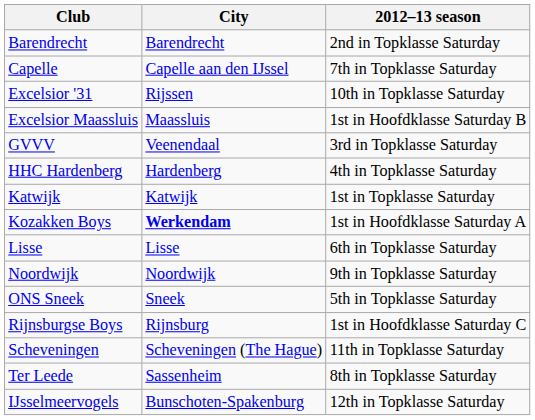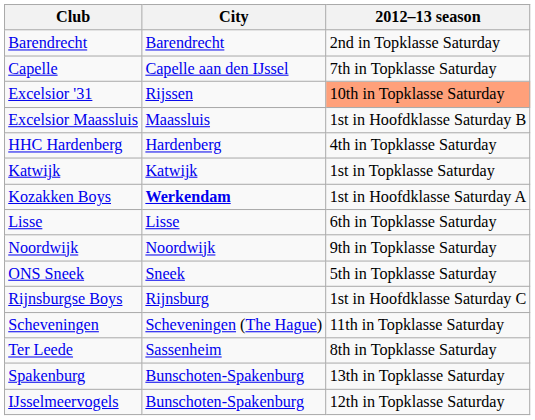Excelsior '31 | 2012–13 season: no background -> lightsalmon background
- row: GVVV | Veenendaal | 3rd in Topklasse Saturday
+ row: Spakenburg | Bunschoten-Spakenburg | 13th in Topklasse Saturday
